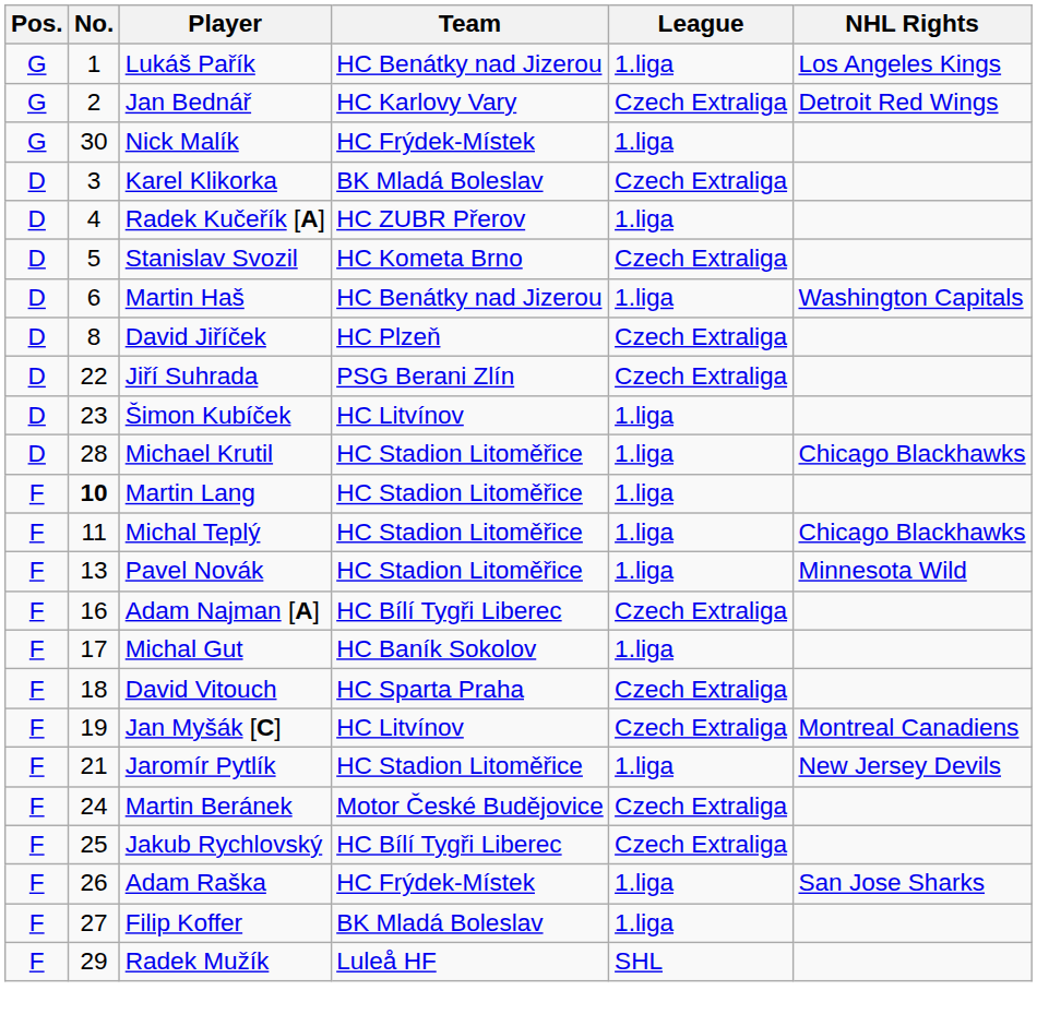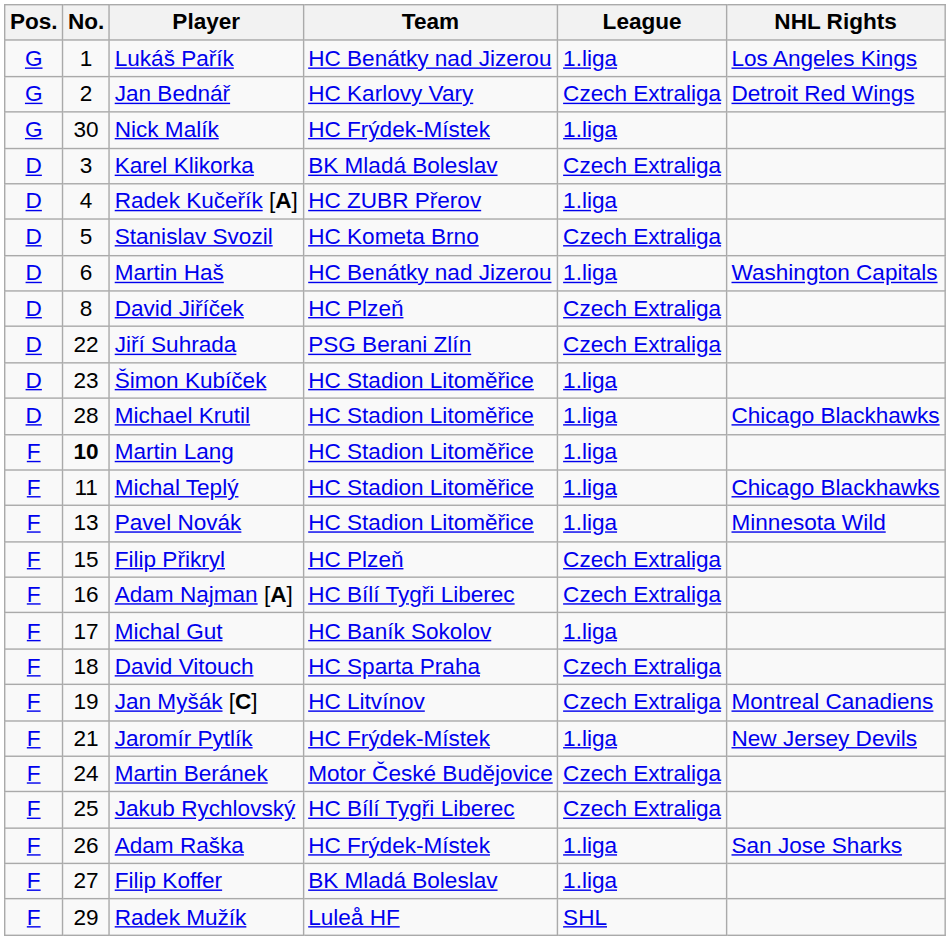Šimon Kubíček | Team: HC Litvínov -> HC Stadion Litoměřice
+ row: F | 15 | Filip Přikryl | HC Plzeň | Czech Extraliga
Jaromír Pytlík | Team: HC Stadion Litoměřice -> HC Frýdek-Místek
